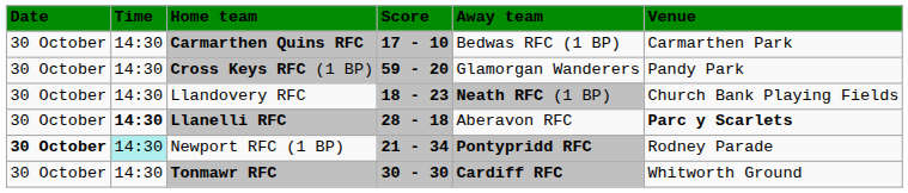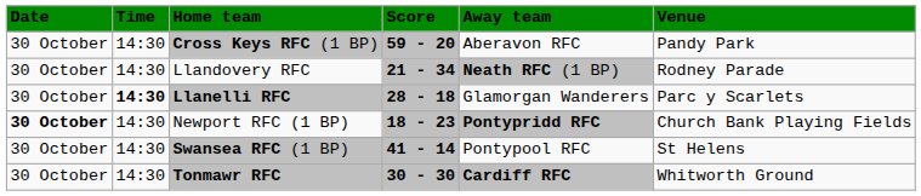- row: 30 October | 14:30 | Carmarthen Quins RFC | 17 - 10 | Bedwas RFC (1 BP) | Carmarthen Park
Cross Keys RFC (1 BP) | Away team: Glamorgan Wanderers -> Aberavon RFC
Llandovery RFC | Score: 18 - 23 -> 21 - 34
Llandovery RFC | Venue: Church Bank Playing Fields -> Rodney Parade
Llanelli RFC | Away team: Aberavon RFC -> Glamorgan Wanderers
Llanelli RFC | Venue: bold -> normal
Newport RFC (1 BP) | Time: paleturquoise background -> no background
Newport RFC (1 BP) | Score: 21 - 34 -> 18 - 23
Newport RFC (1 BP) | Venue: Rodney Parade -> Church Bank Playing Fields
+ row: 30 October | 14:30 | Swansea RFC (1 BP) | 41 - 14 | Pontypool RFC | St Helens
